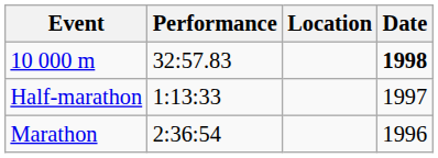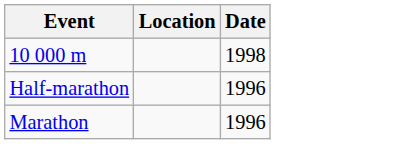- column: Performance | 32:57.83 | 1:13:33 | 2:36:54
10 000 m | Date: bold -> normal
Half-marathon | Date: 1997 -> 1996
